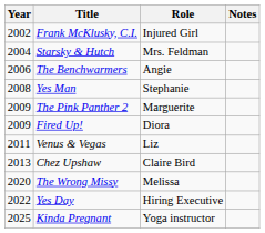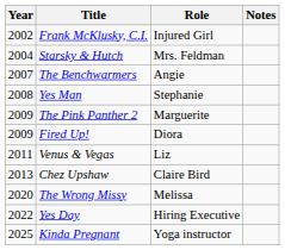The Benchwarmers | Year: 2006 -> 2007
